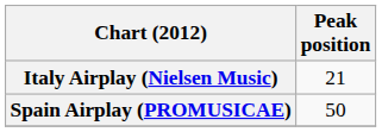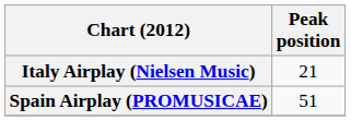Spain Airplay (PROMUSICAE) | Peak position: 50 -> 51
